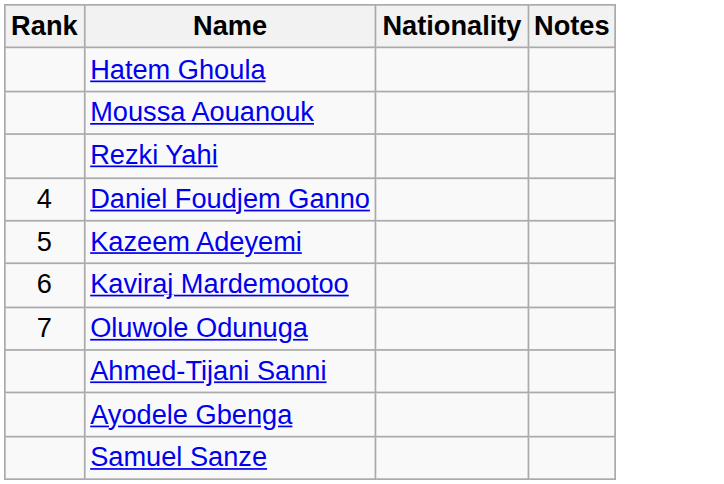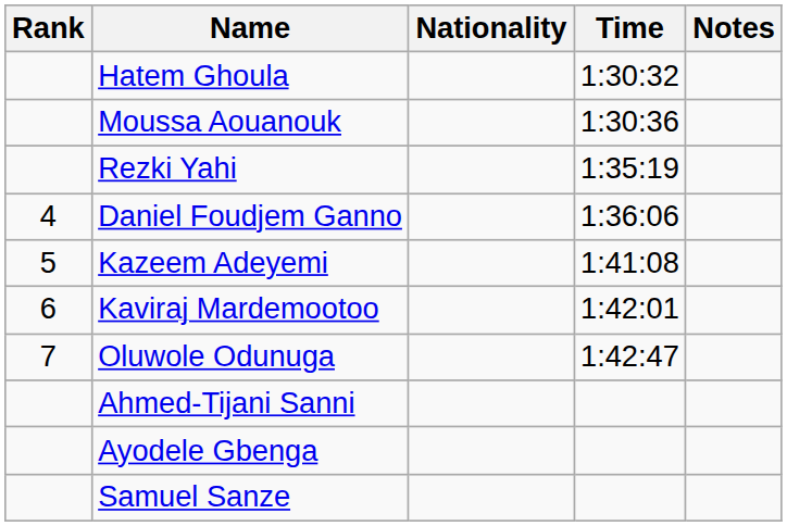+ column: Time | 1:30:32 | 1:30:36 | 1:35:19 | 1:36:06 | 1:41:08 | 1:42:01 | 1:42:47
